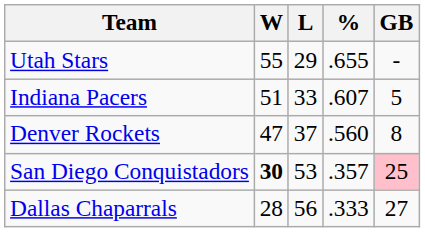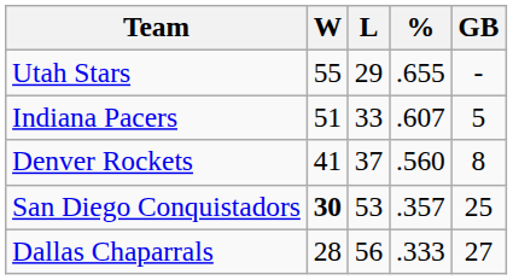Denver Rockets | W: 47 -> 41
San Diego Conquistadors | GB: pink background -> no background
